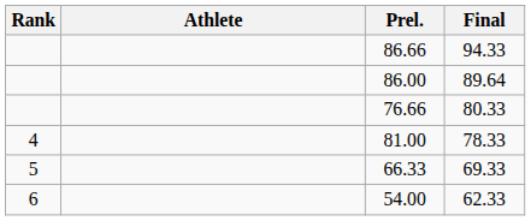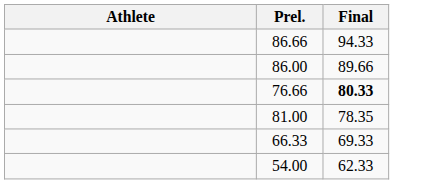- column: Rank | 4 | 5 | 6
86.00 | Final: 89.64 -> 89.66
76.66 | Final: normal -> bold
81.00 | Final: 78.33 -> 78.35
